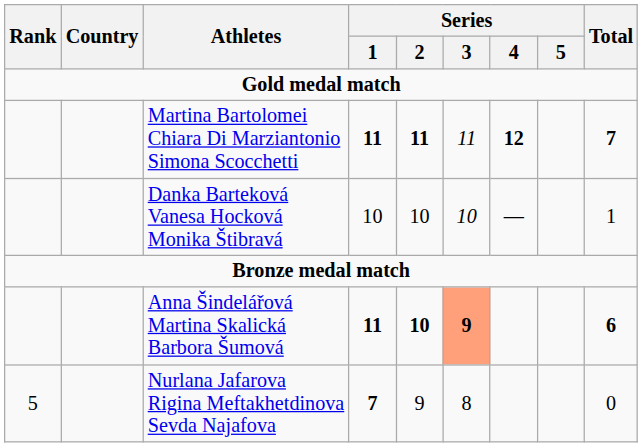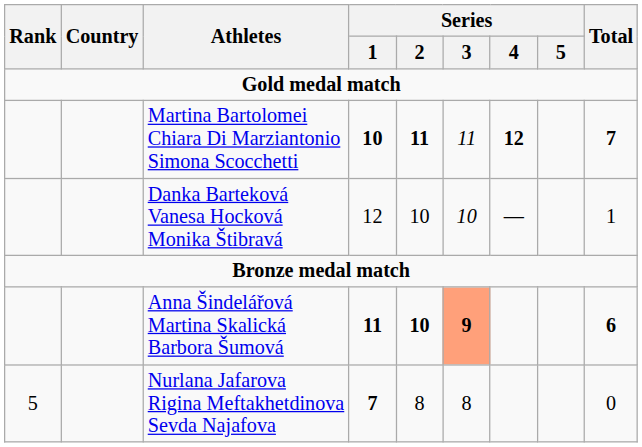Martina Bartolomei Chiara Di Marziantonio Simona Scocchetti | Series / 1: 11 -> 10
Danka Barteková Vanesa Hocková Monika Štibravá | Series / 1: 10 -> 12
Nurlana Jafarova Rigina Meftakhetdinova Sevda Najafova | Series / 2: 9 -> 8
